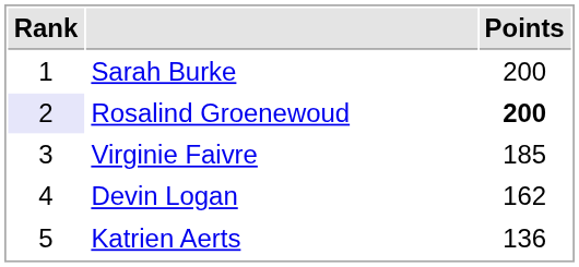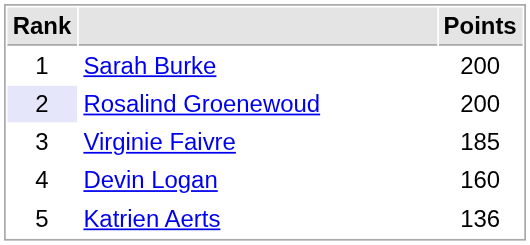Rosalind Groenewoud | Points: bold -> normal
Devin Logan | Points: 162 -> 160
